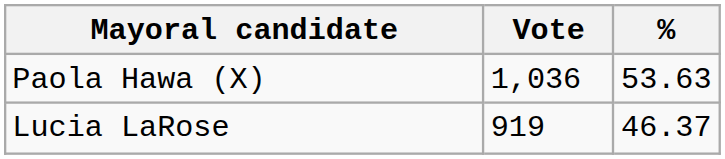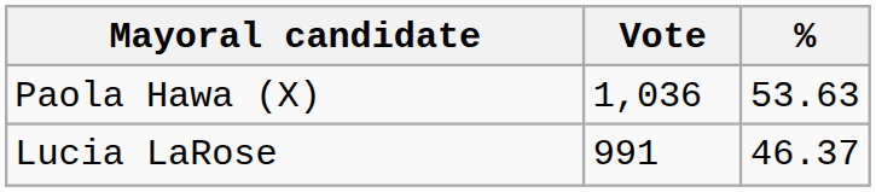Lucia LaRose | Vote: 919 -> 991
